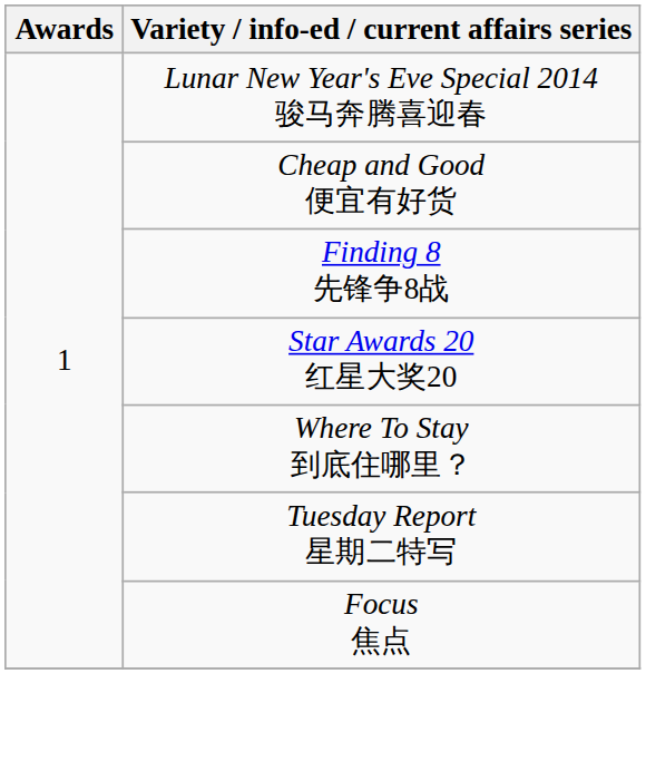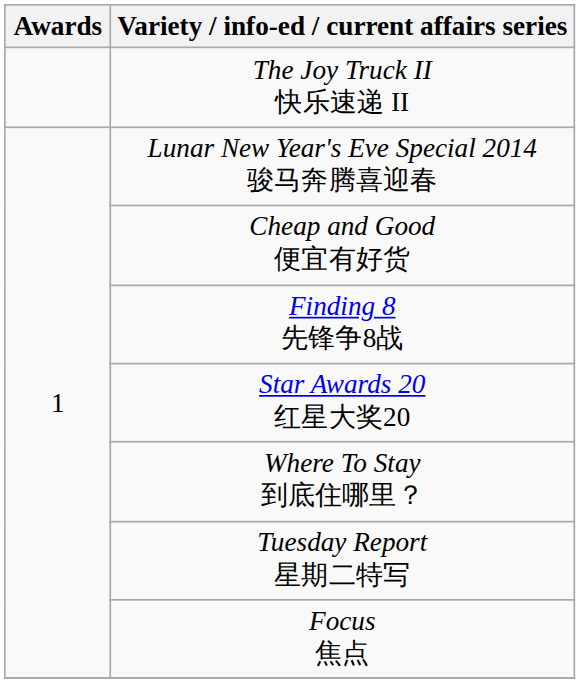+ row: The Joy Truck II 快乐速递 II
